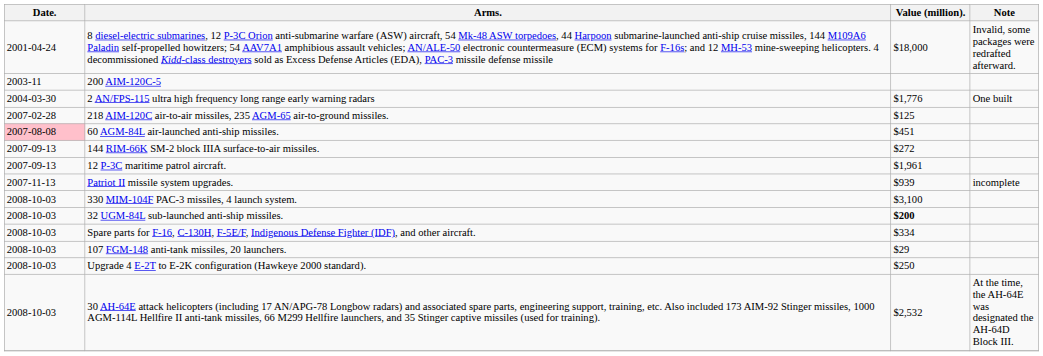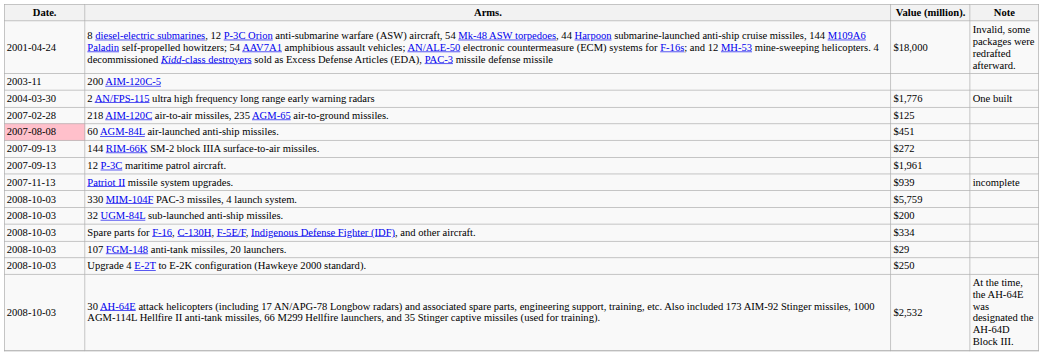330 MIM-104F PAC-3 missiles, 4 launch system. | Value (million).: $3,100 -> $5,759
32 UGM-84L sub-launched anti-ship missiles. | Value (million).: bold -> normal
